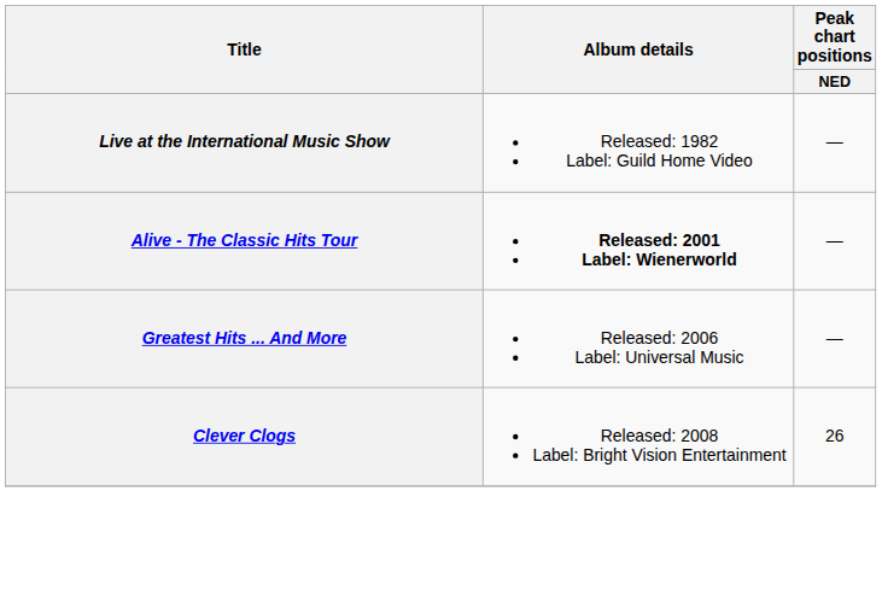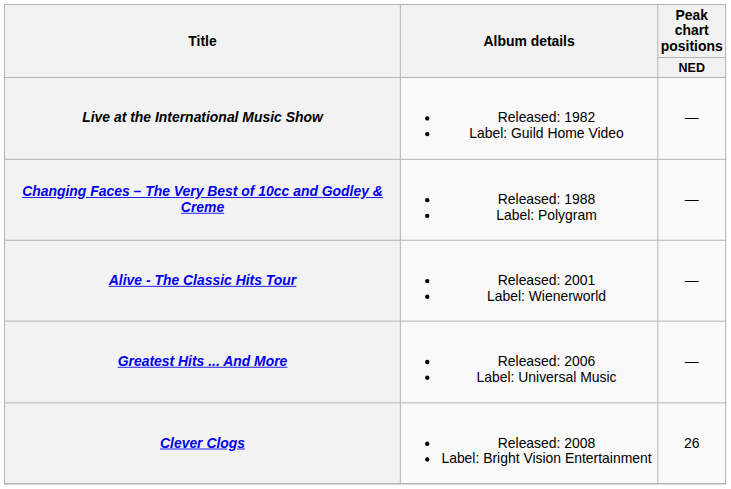+ row: Changing Faces – The Very Best of 10cc and Godley & Creme | Released: 1988 Label: Polygram | —
Alive - The Classic Hits Tour | Album details: bold -> normal
